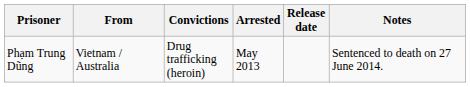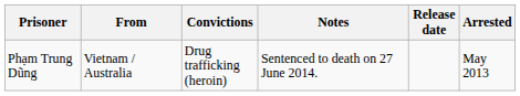columns swapped: Arrested <-> Notes
